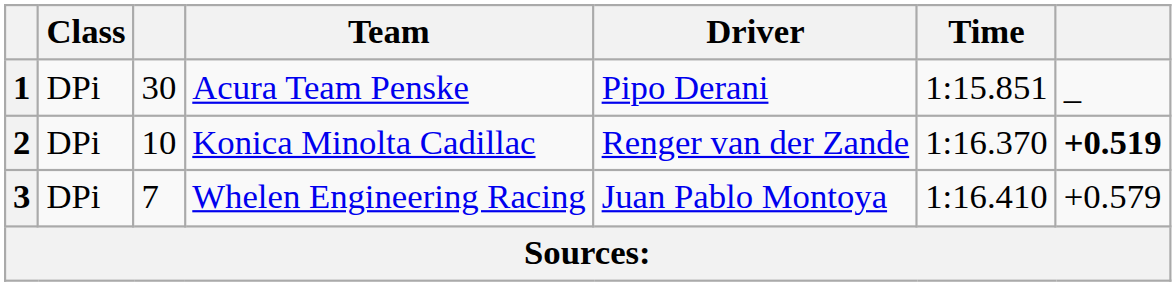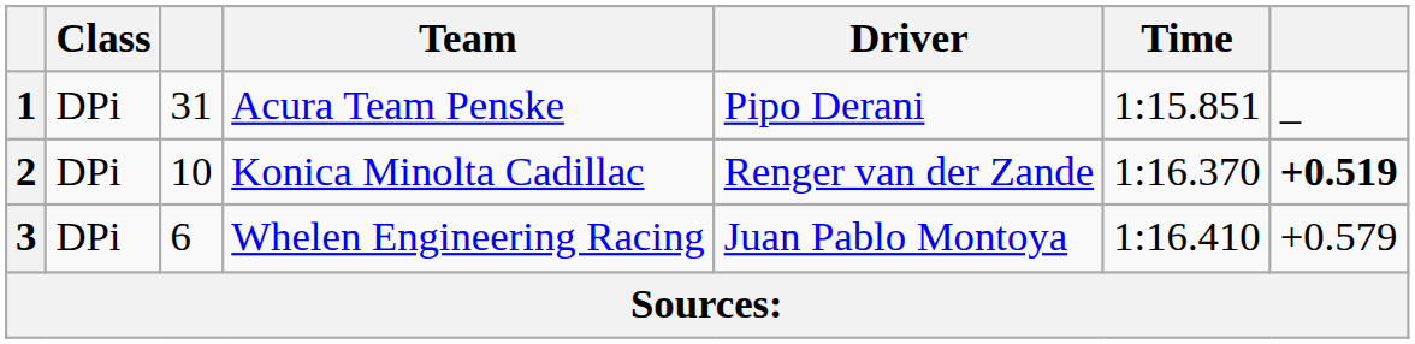1 | column 3: 30 -> 31
3 | column 3: 7 -> 6
